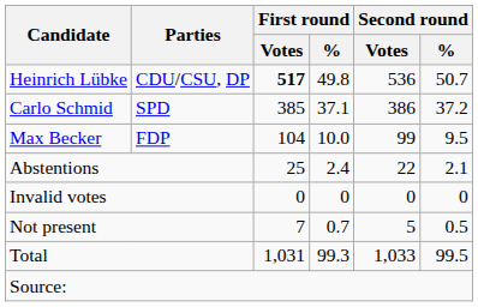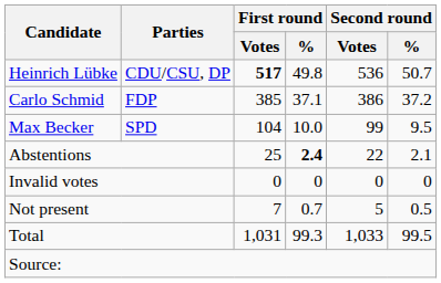Carlo Schmid | Parties: SPD -> FDP
Max Becker | Parties: FDP -> SPD
Abstentions | First round / %: normal -> bold
